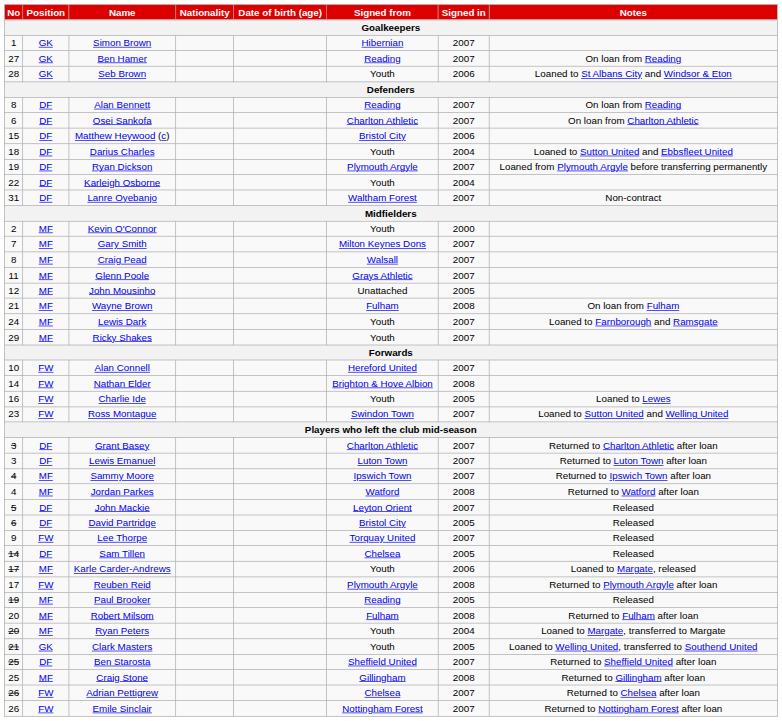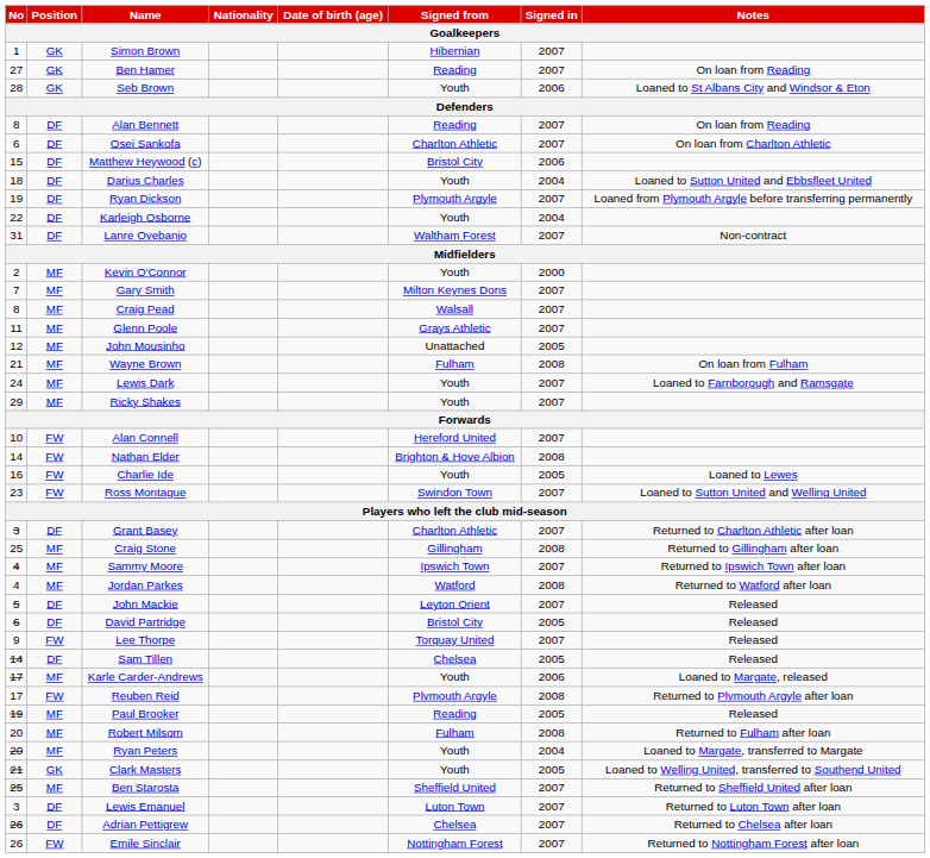rows swapped: Lewis Emanuel <-> Craig Stone
Ben Starosta | Position: DF -> MF
Adrian Pettigrew | Position: FW -> DF
